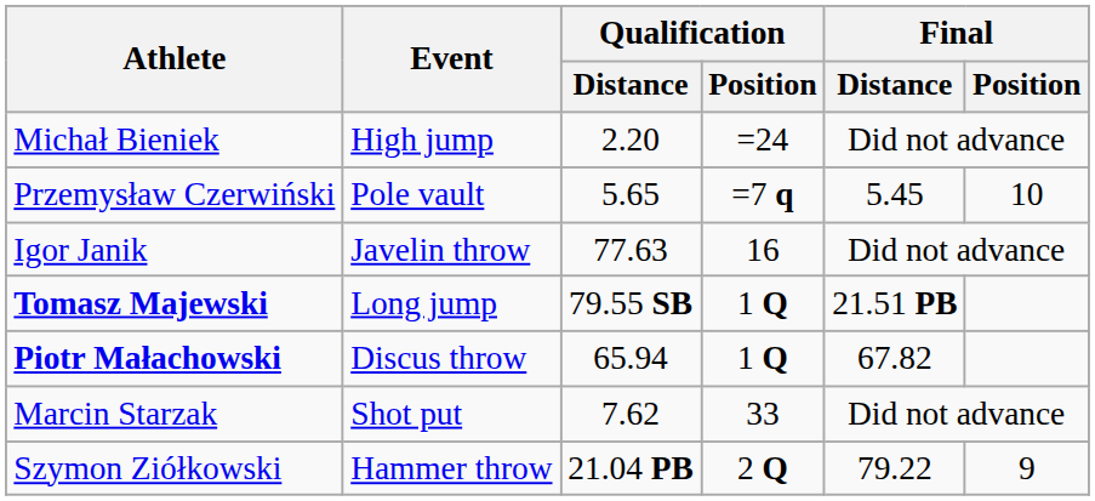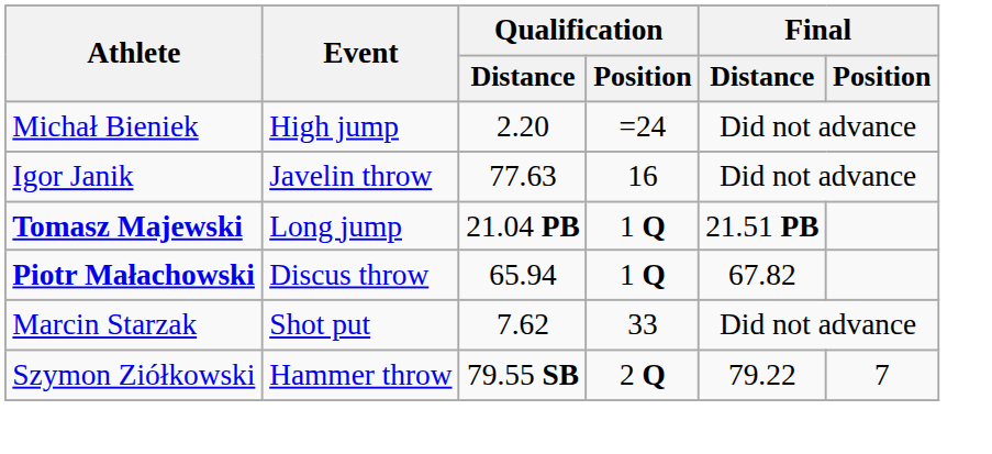- row: Przemysław Czerwiński | Pole vault | 5.65 | =7 q | 5.45 | 10
Tomasz Majewski | Qualification / Distance: 79.55 SB -> 21.04 PB
Szymon Ziółkowski | Qualification / Distance: 21.04 PB -> 79.55 SB
Szymon Ziółkowski | Final / Position: 9 -> 7
